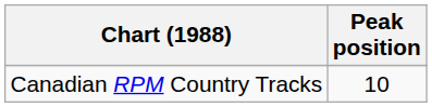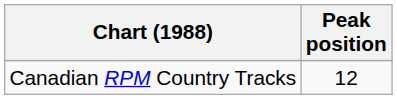Canadian RPM Country Tracks | Peak position: 10 -> 12
